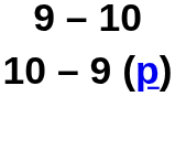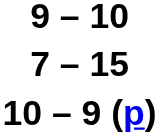+ row: 7 – 15
